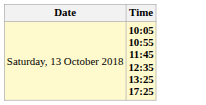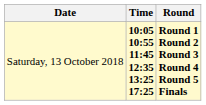+ column: Round | Round 1 Round 2 Round 3 Round 4 Round 5 Finals
